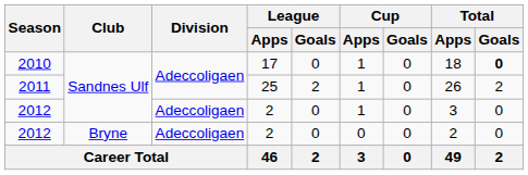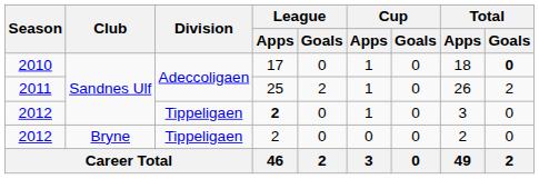2012 / Sandnes Ulf | Division: Adeccoligaen -> Tippeligaen
2012 / Sandnes Ulf | League / Apps: normal -> bold
2012 / Bryne | Division: Adeccoligaen -> Tippeligaen
